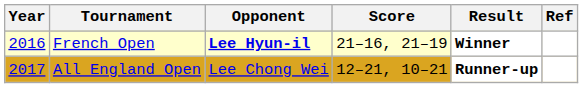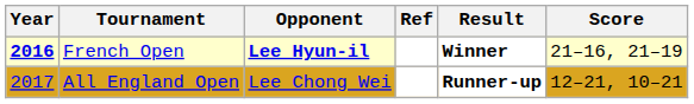columns swapped: Score <-> Ref
French Open | Year: normal -> bold
